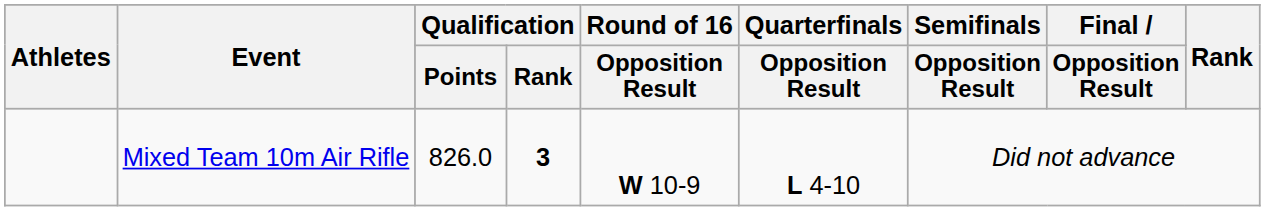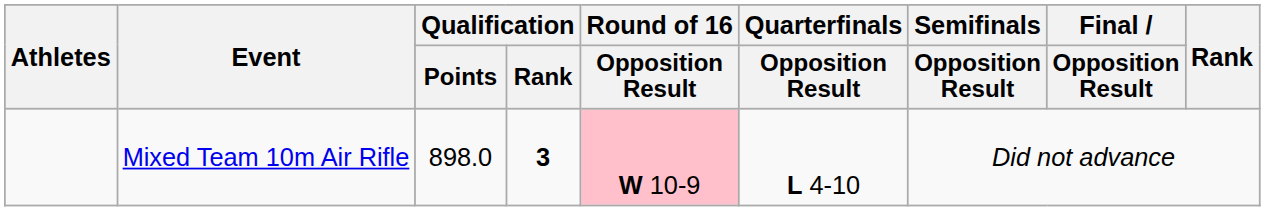Mixed Team 10m Air Rifle | Qualification / Points: 826.0 -> 898.0
Mixed Team 10m Air Rifle | Round of 16 / Opposition Result: no background -> pink background
